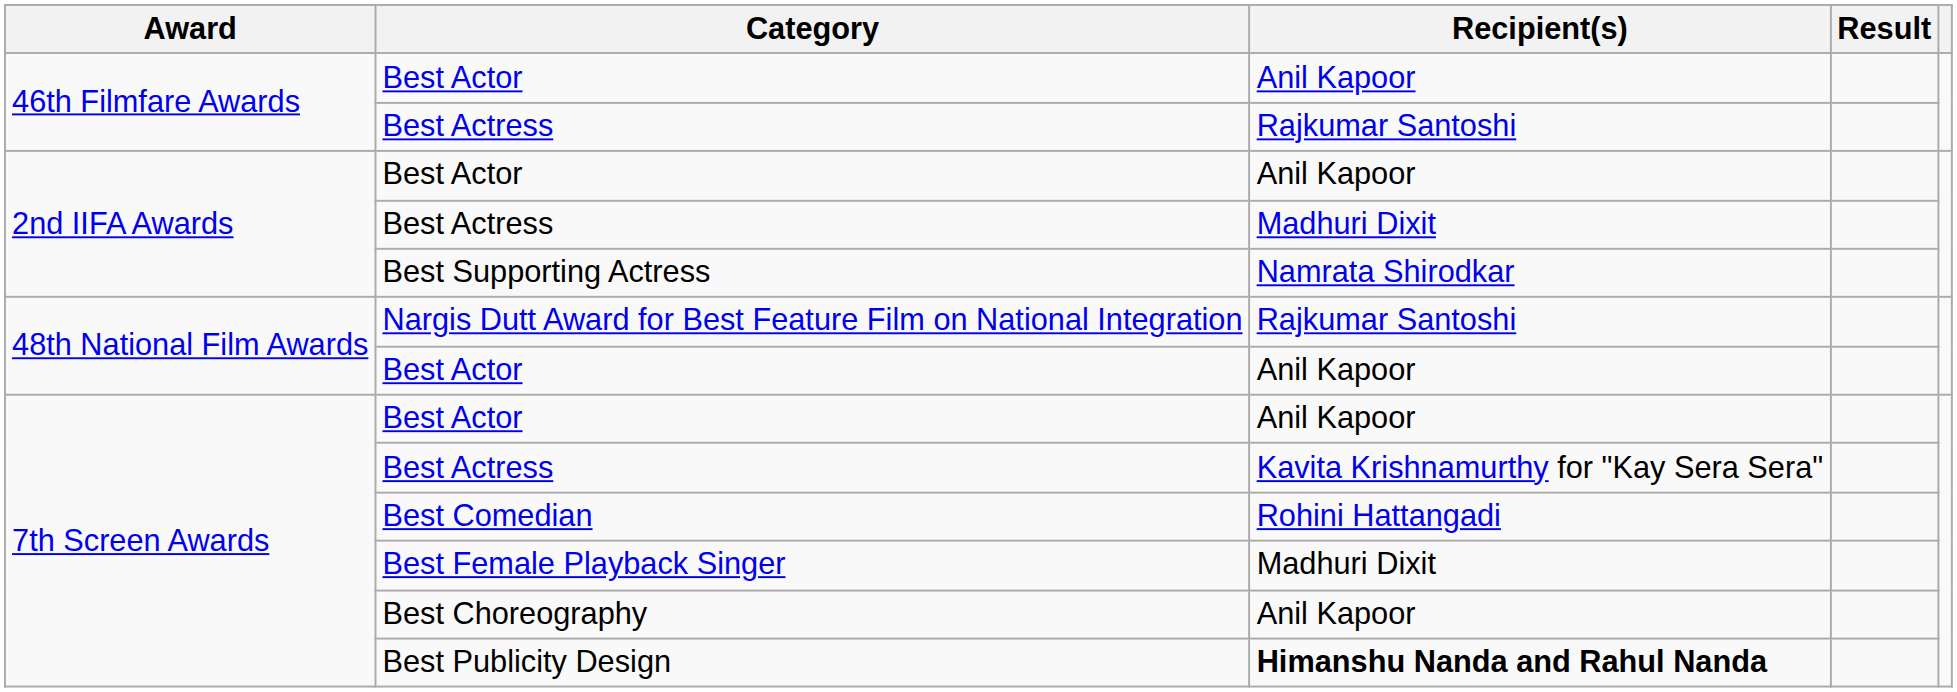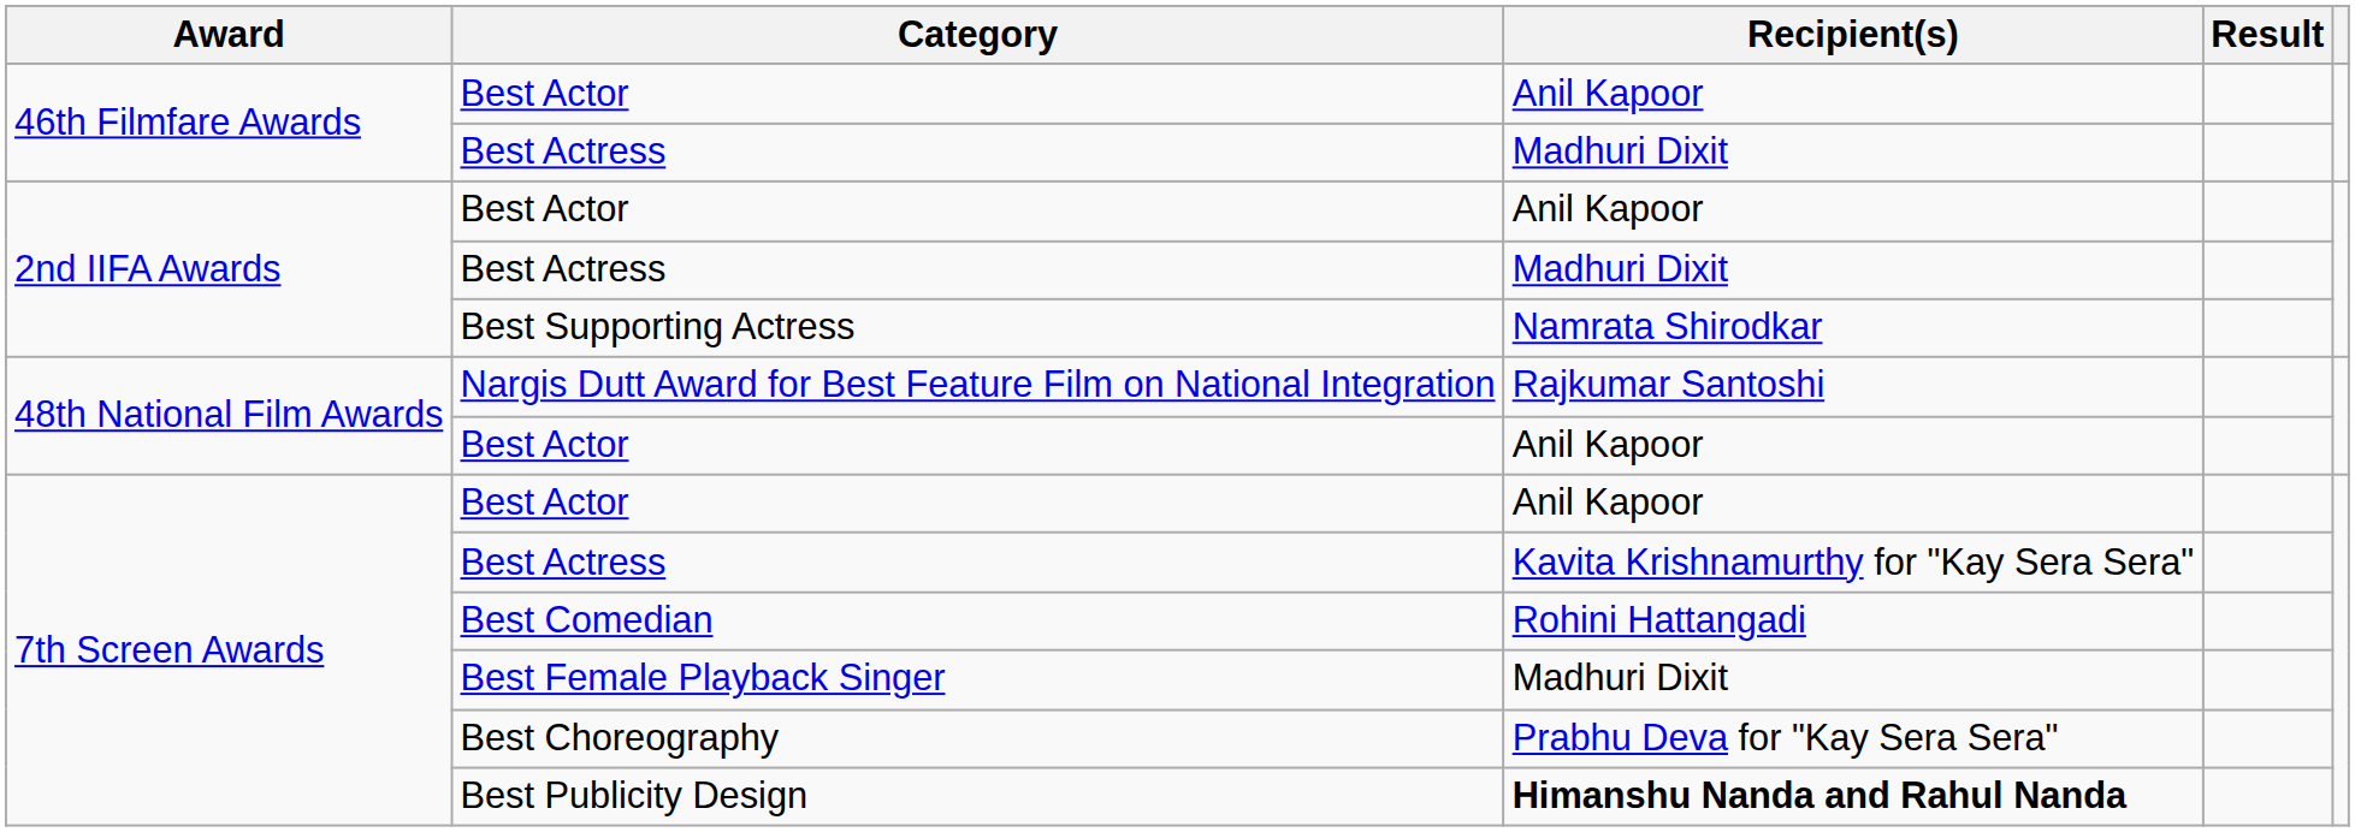46th Filmfare Awards / Best Actress | Recipient(s): Rajkumar Santoshi -> Madhuri Dixit
Best Choreography | Recipient(s): Anil Kapoor -> Prabhu Deva for "Kay Sera Sera"
